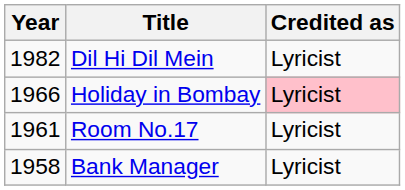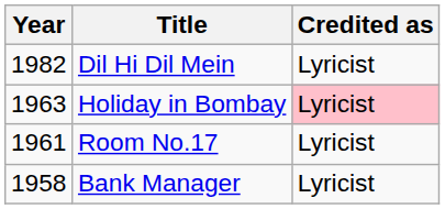Holiday in Bombay | Year: 1966 -> 1963
